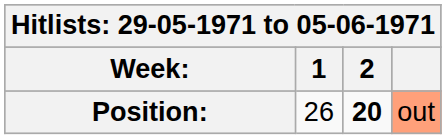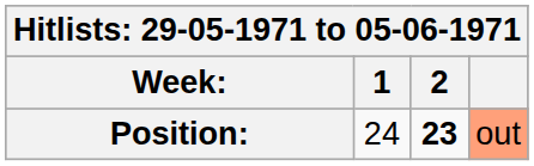Position: | 1: 26 -> 24
Position: | 2: 20 -> 23
